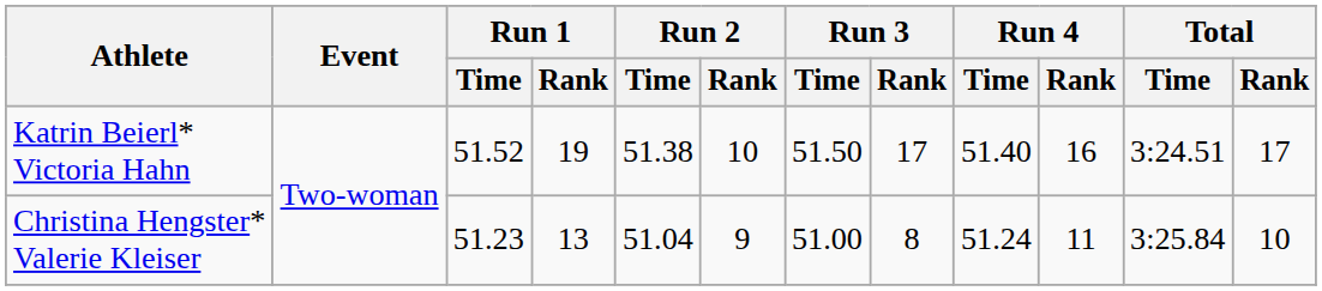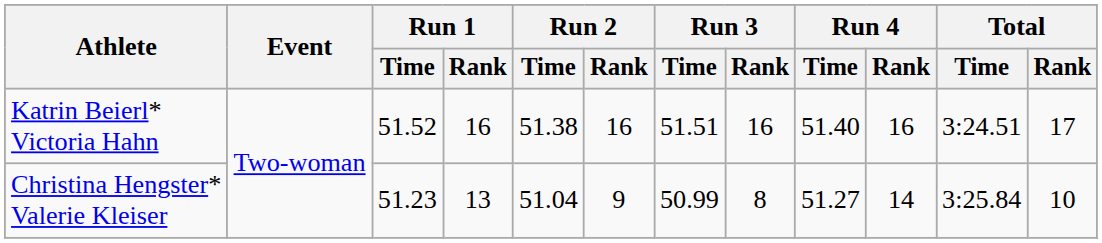Katrin Beierl* Victoria Hahn | Run 1 / Rank: 19 -> 16
Katrin Beierl* Victoria Hahn | Run 2 / Rank: 10 -> 16
Katrin Beierl* Victoria Hahn | Run 3 / Time: 51.50 -> 51.51
Katrin Beierl* Victoria Hahn | Run 3 / Rank: 17 -> 16
Christina Hengster* Valerie Kleiser | Run 3 / Time: 51.00 -> 50.99
Christina Hengster* Valerie Kleiser | Run 4 / Time: 51.24 -> 51.27
Christina Hengster* Valerie Kleiser | Run 4 / Rank: 11 -> 14
